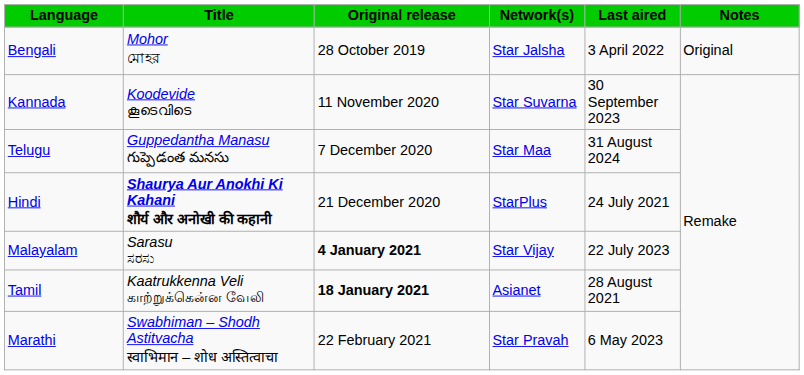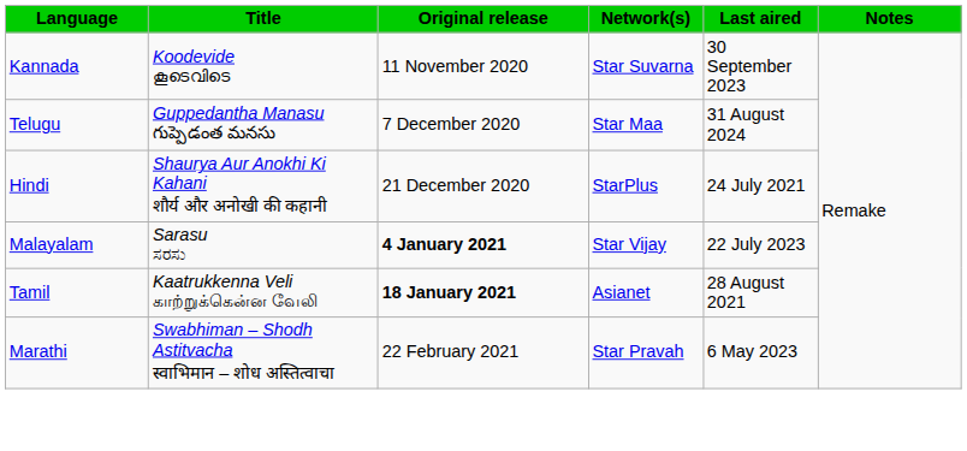- row: Bengali | Mohor মোহর | 28 October 2019 | Star Jalsha | 3 April 2022 | Original
Hindi | Title: bold -> normal
